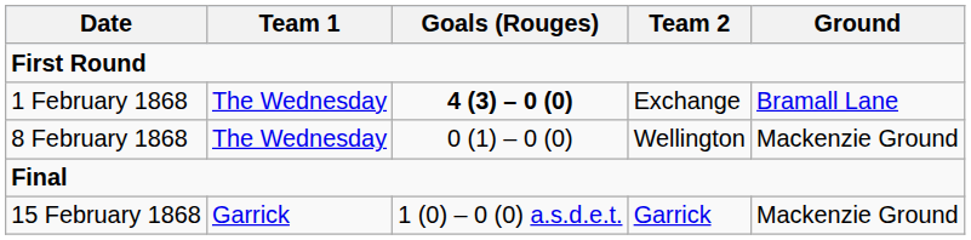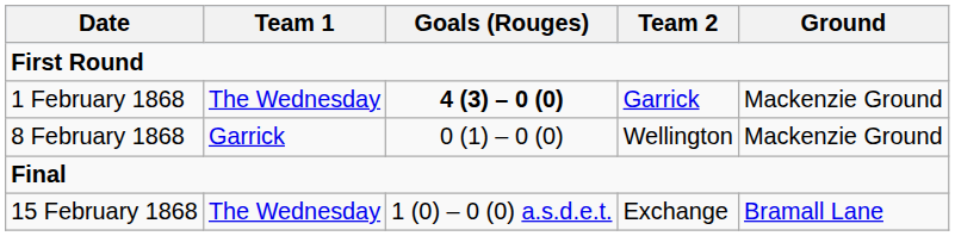1 February 1868 | Team 2: Exchange -> Garrick
1 February 1868 | Ground: Bramall Lane -> Mackenzie Ground
8 February 1868 | Team 1: The Wednesday -> Garrick
15 February 1868 | Team 1: Garrick -> The Wednesday
15 February 1868 | Team 2: Garrick -> Exchange
15 February 1868 | Ground: Mackenzie Ground -> Bramall Lane
